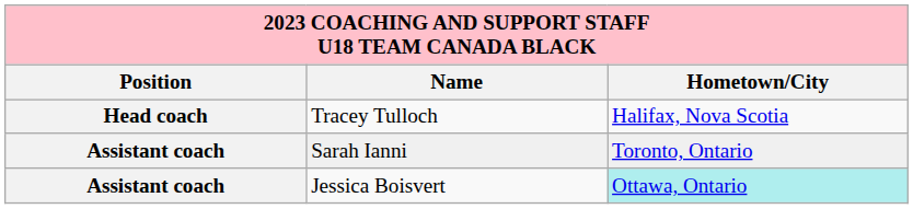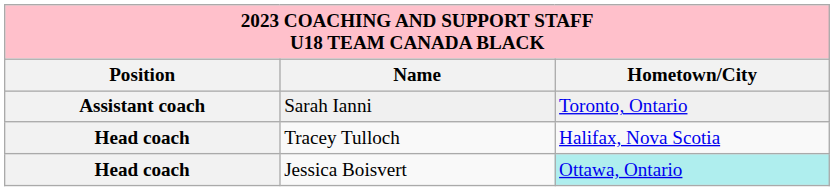rows swapped: Tracey Tulloch <-> Sarah Ianni
Jessica Boisvert | Position: Assistant coach -> Head coach
